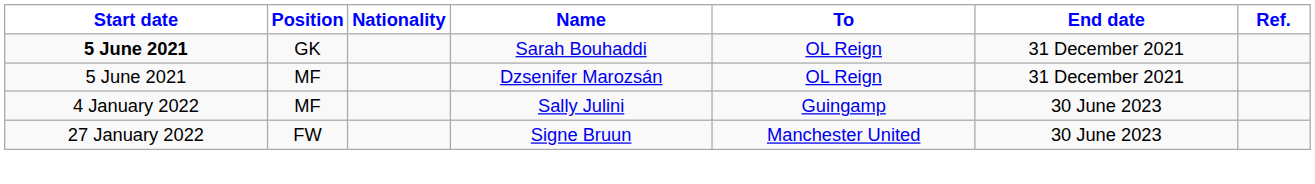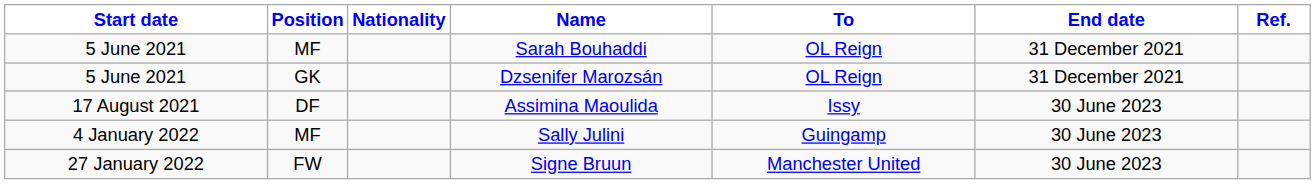Sarah Bouhaddi | Start date: bold -> normal
Sarah Bouhaddi | Position: GK -> MF
Dzsenifer Marozsán | Position: MF -> GK
+ row: 17 August 2021 | DF | Assimina Maoulida | Issy | 30 June 2023
